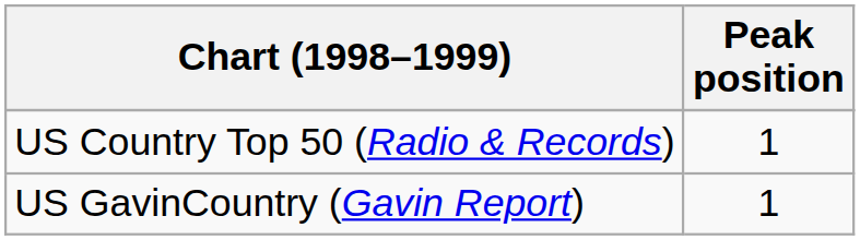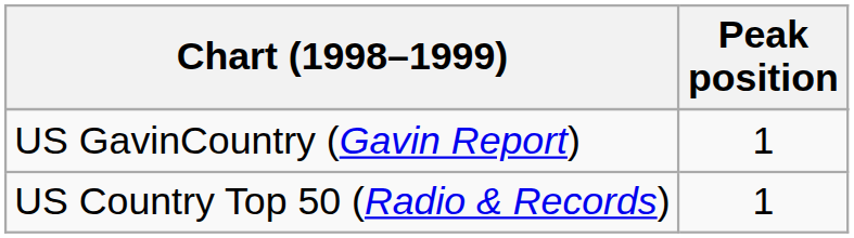rows swapped: US Country Top 50 (Radio & Records) <-> US GavinCountry (Gavin Report)
